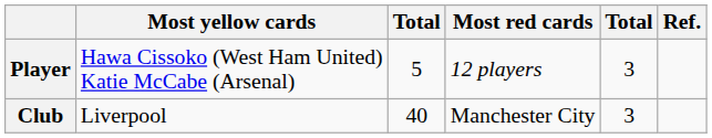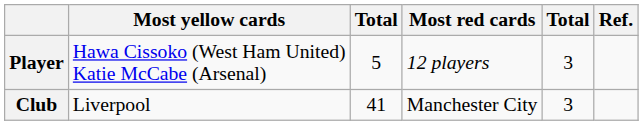Club | column 3: 40 -> 41
